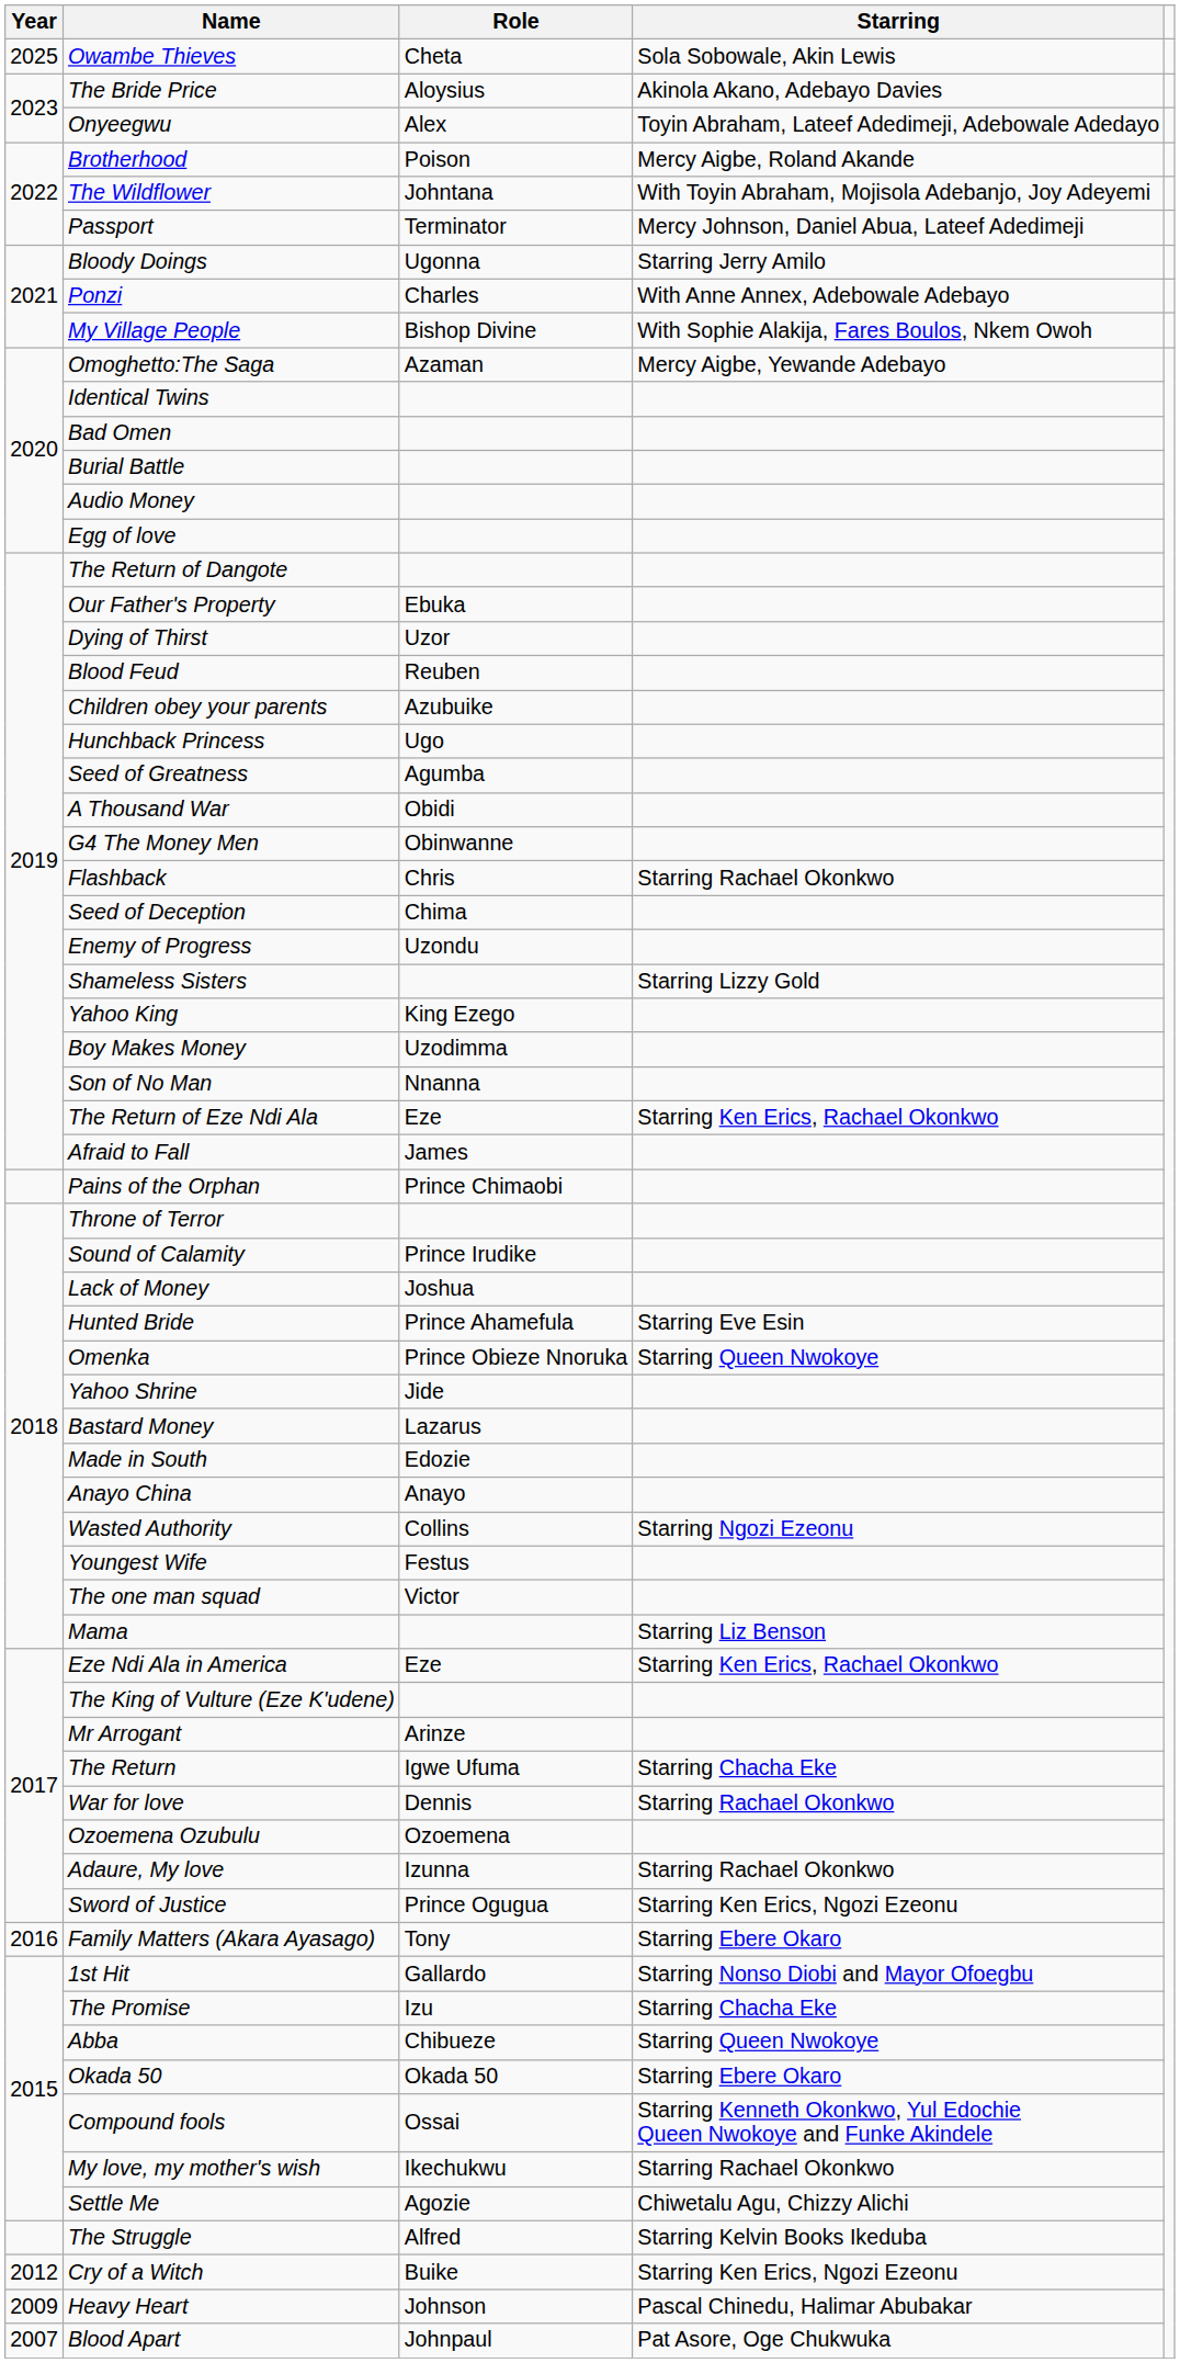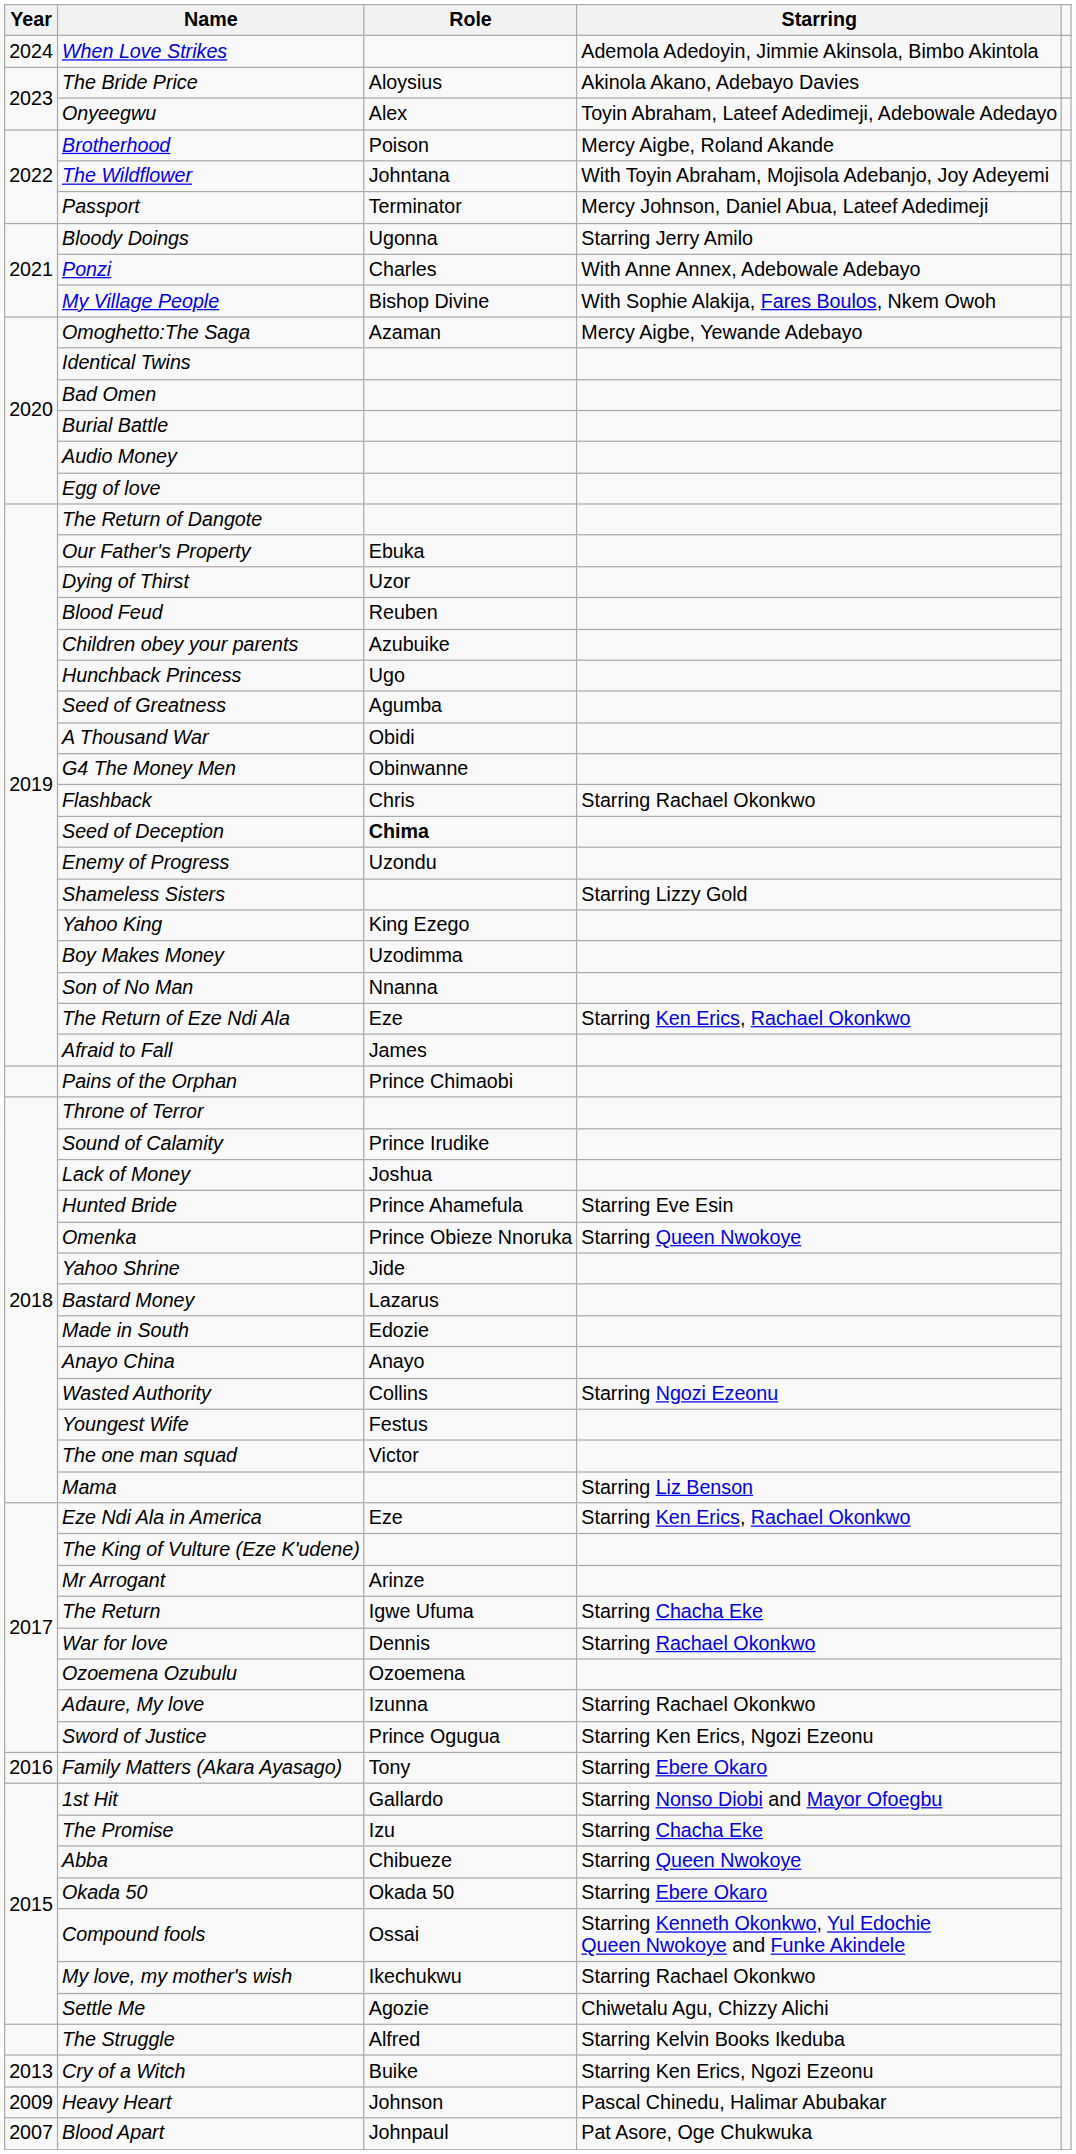- row: 2025 | Owambe Thieves | Cheta | Sola Sobowale, Akin Lewis
+ row: 2024 | When Love Strikes | Ademola Adedoyin, Jimmie Akinsola, Bimbo Akintola
Seed of Deception | Role: normal -> bold
Cry of a Witch | Year: 2012 -> 2013
